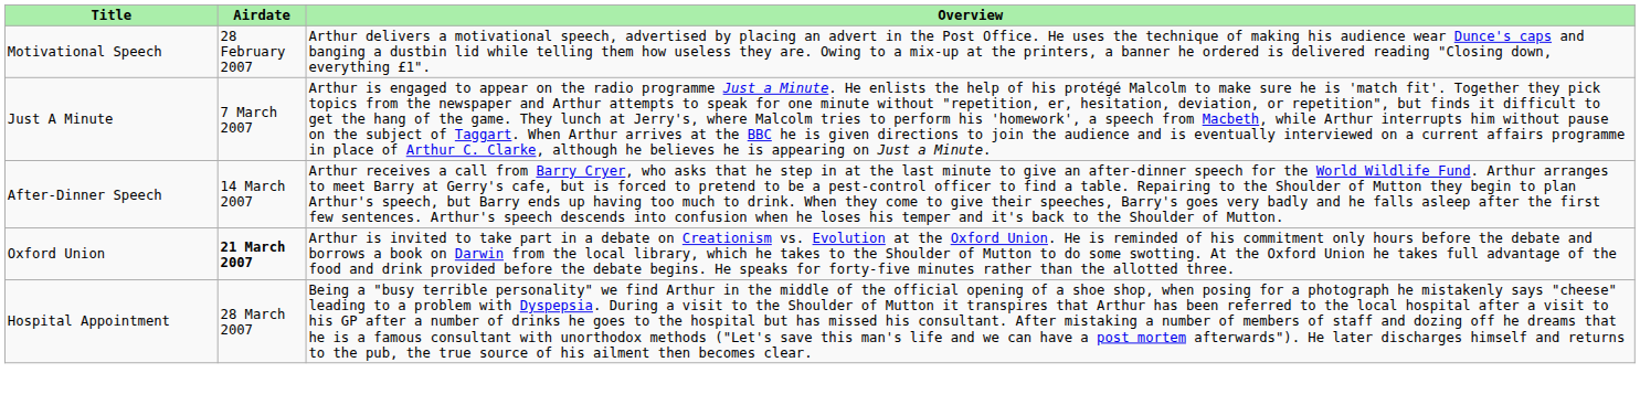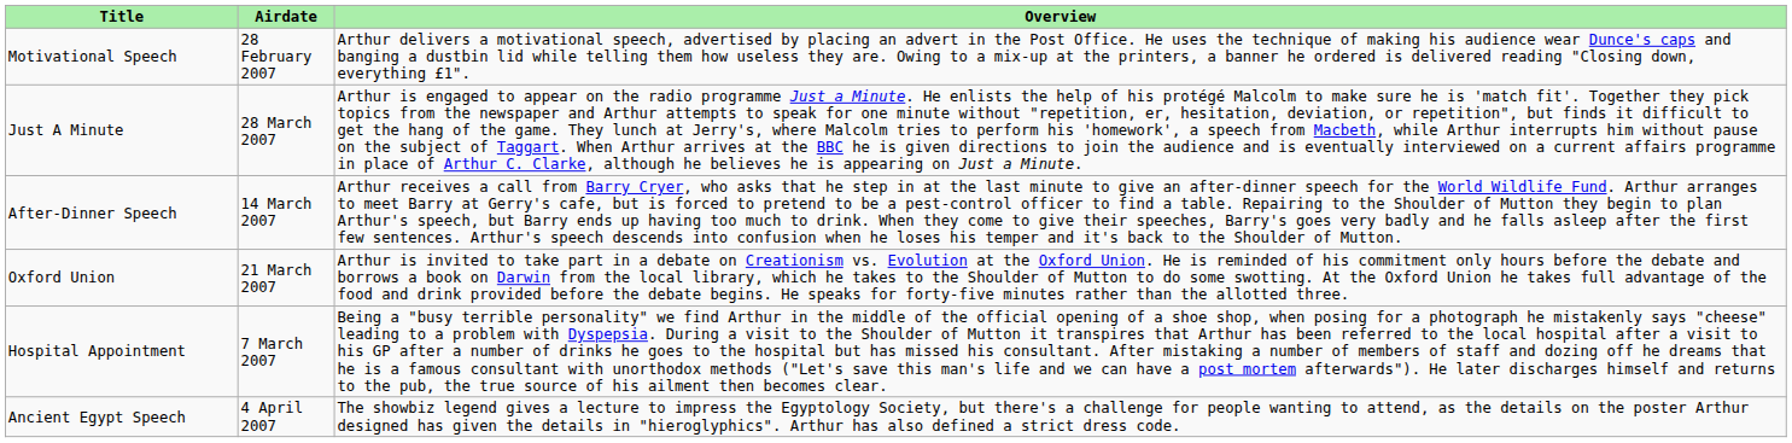Just A Minute | Airdate: 7 March 2007 -> 28 March 2007
Oxford Union | Airdate: bold -> normal
Hospital Appointment | Airdate: 28 March 2007 -> 7 March 2007
+ row: Ancient Egypt Speech | 4 April 2007 | The showbiz legend gives a lecture to impress the Egyptology Society, but there's a challenge for people wanting to attend, as the details on the poster Arthur designed has given the details in "hieroglyphics". Arthur has also defined a strict dress code.
